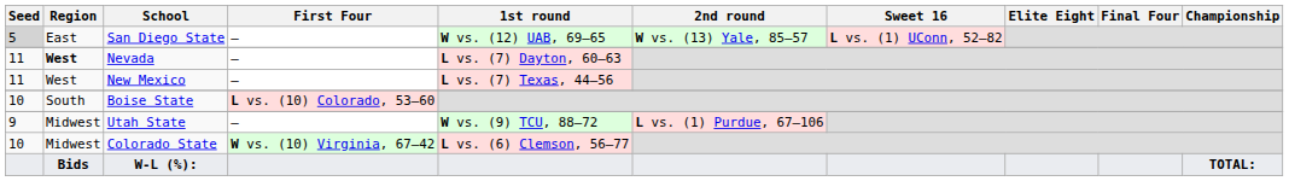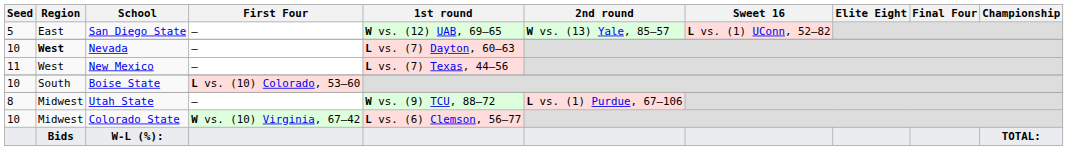San Diego State | Seed: lightgrey background -> no background
Nevada | Seed: 11 -> 10
Utah State | Seed: 9 -> 8
